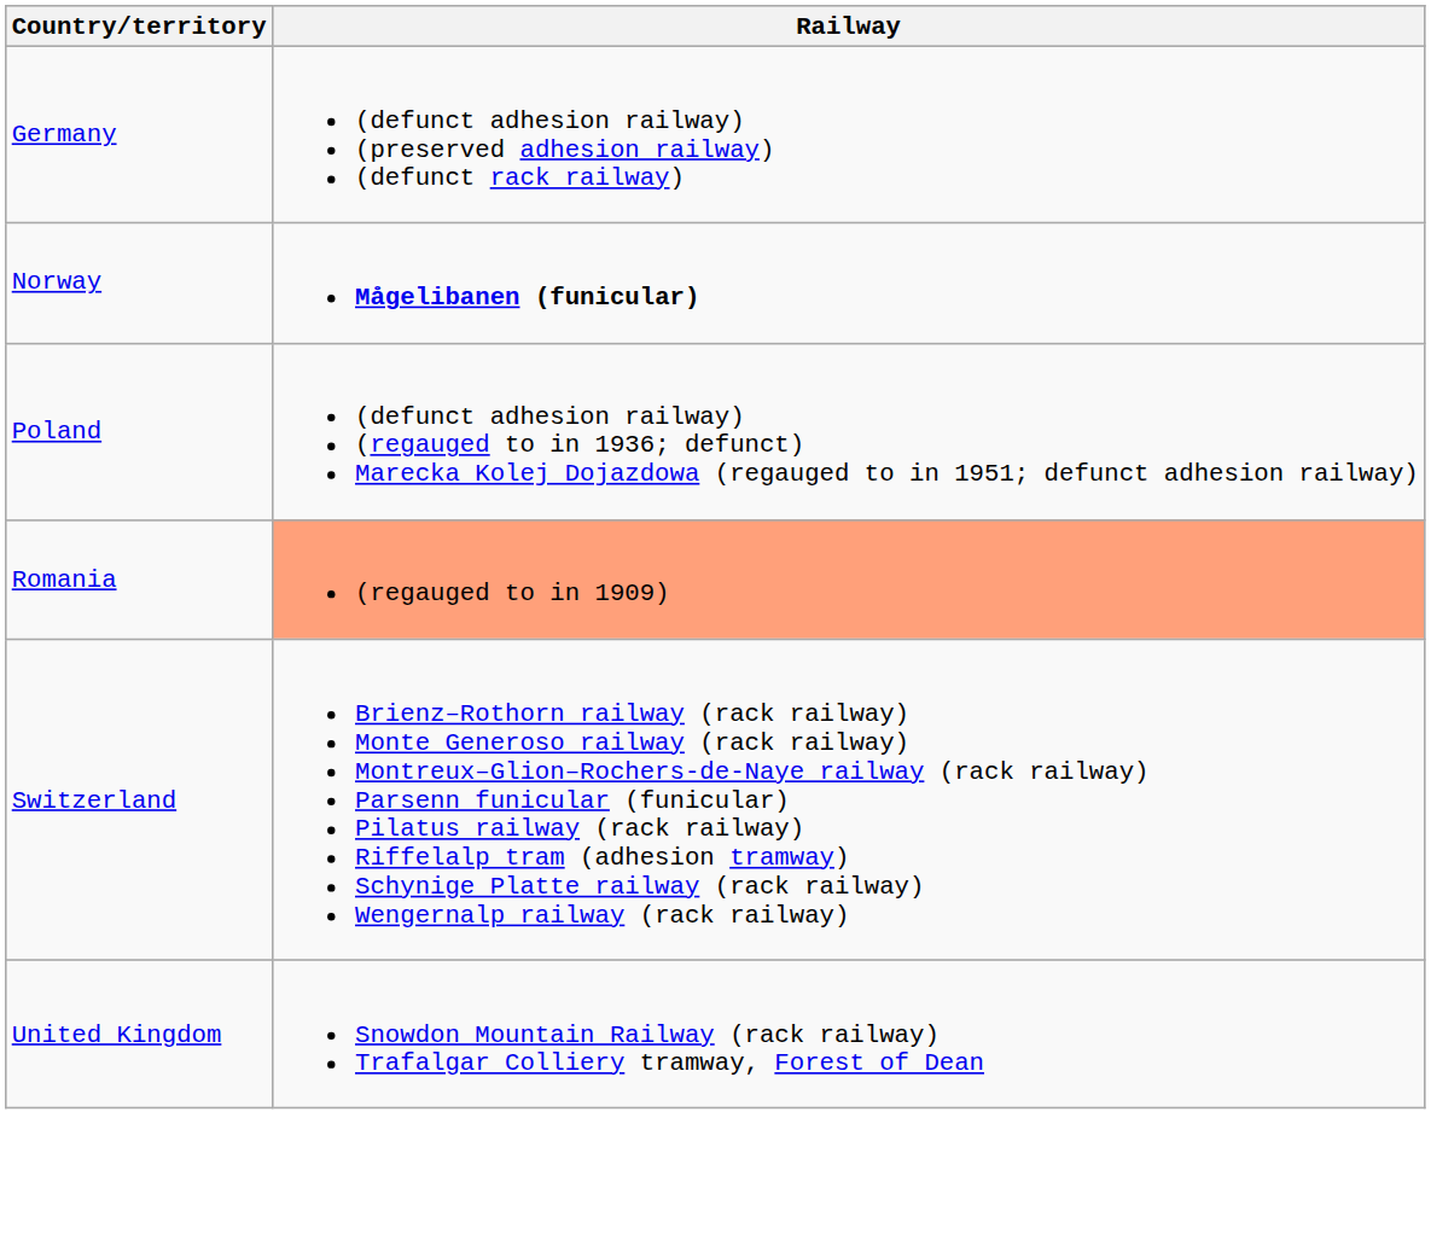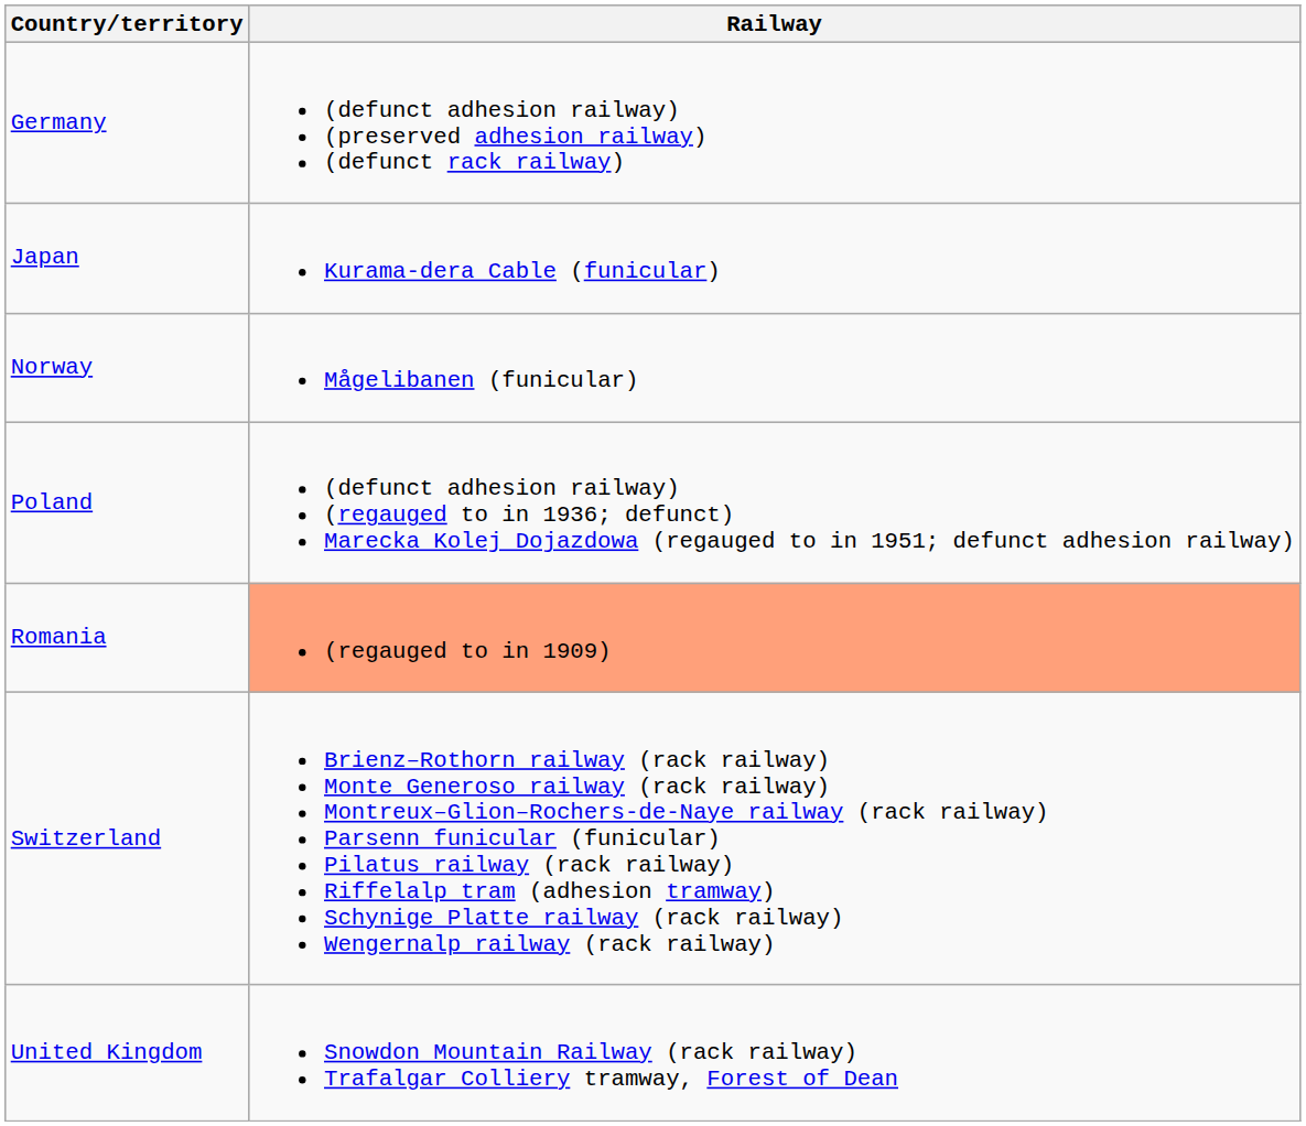+ row: Japan | Kurama-dera Cable (funicular)
Norway | Railway: bold -> normal
